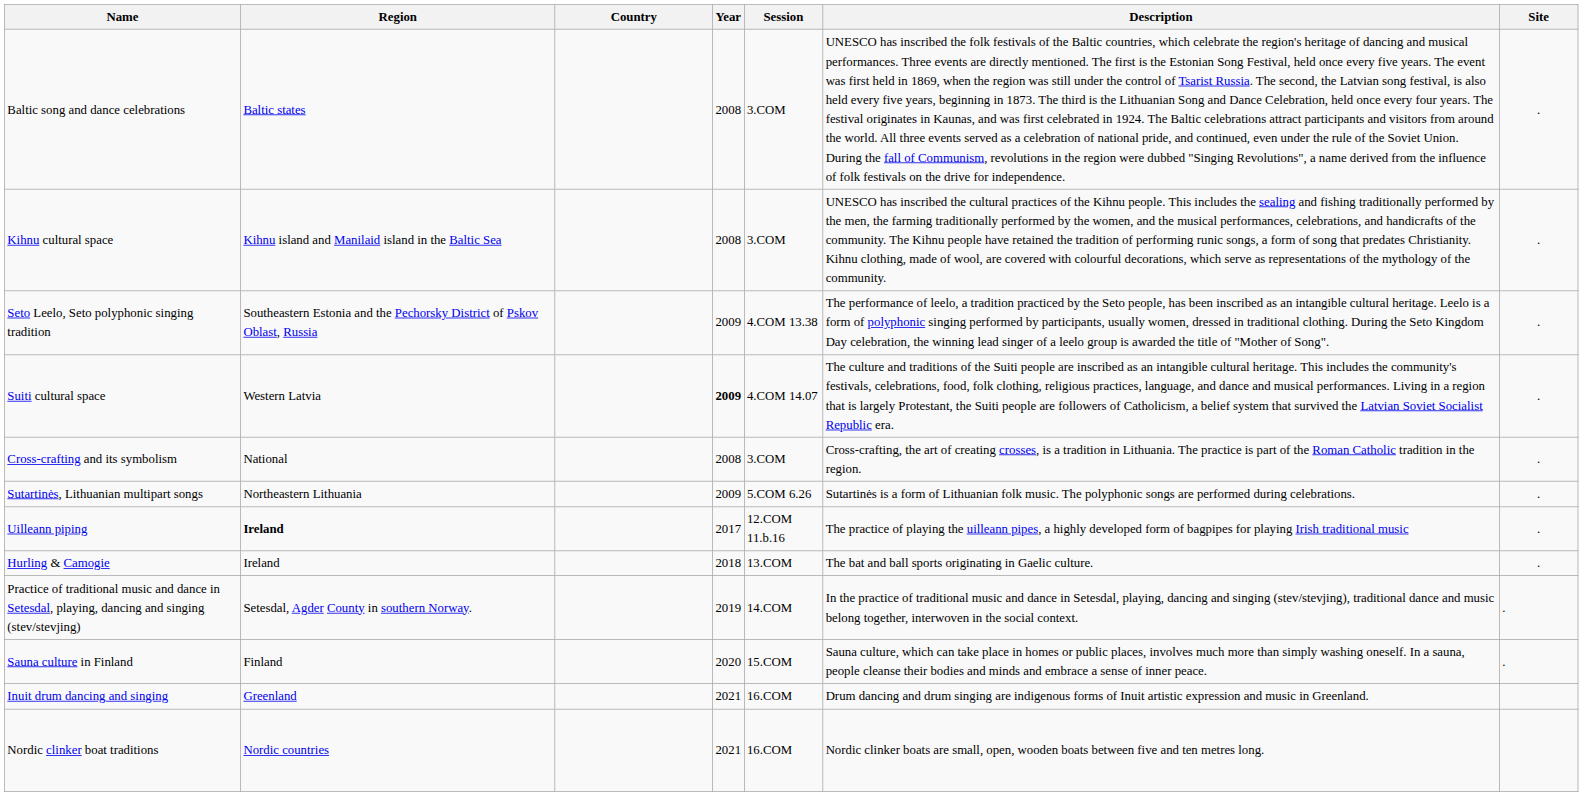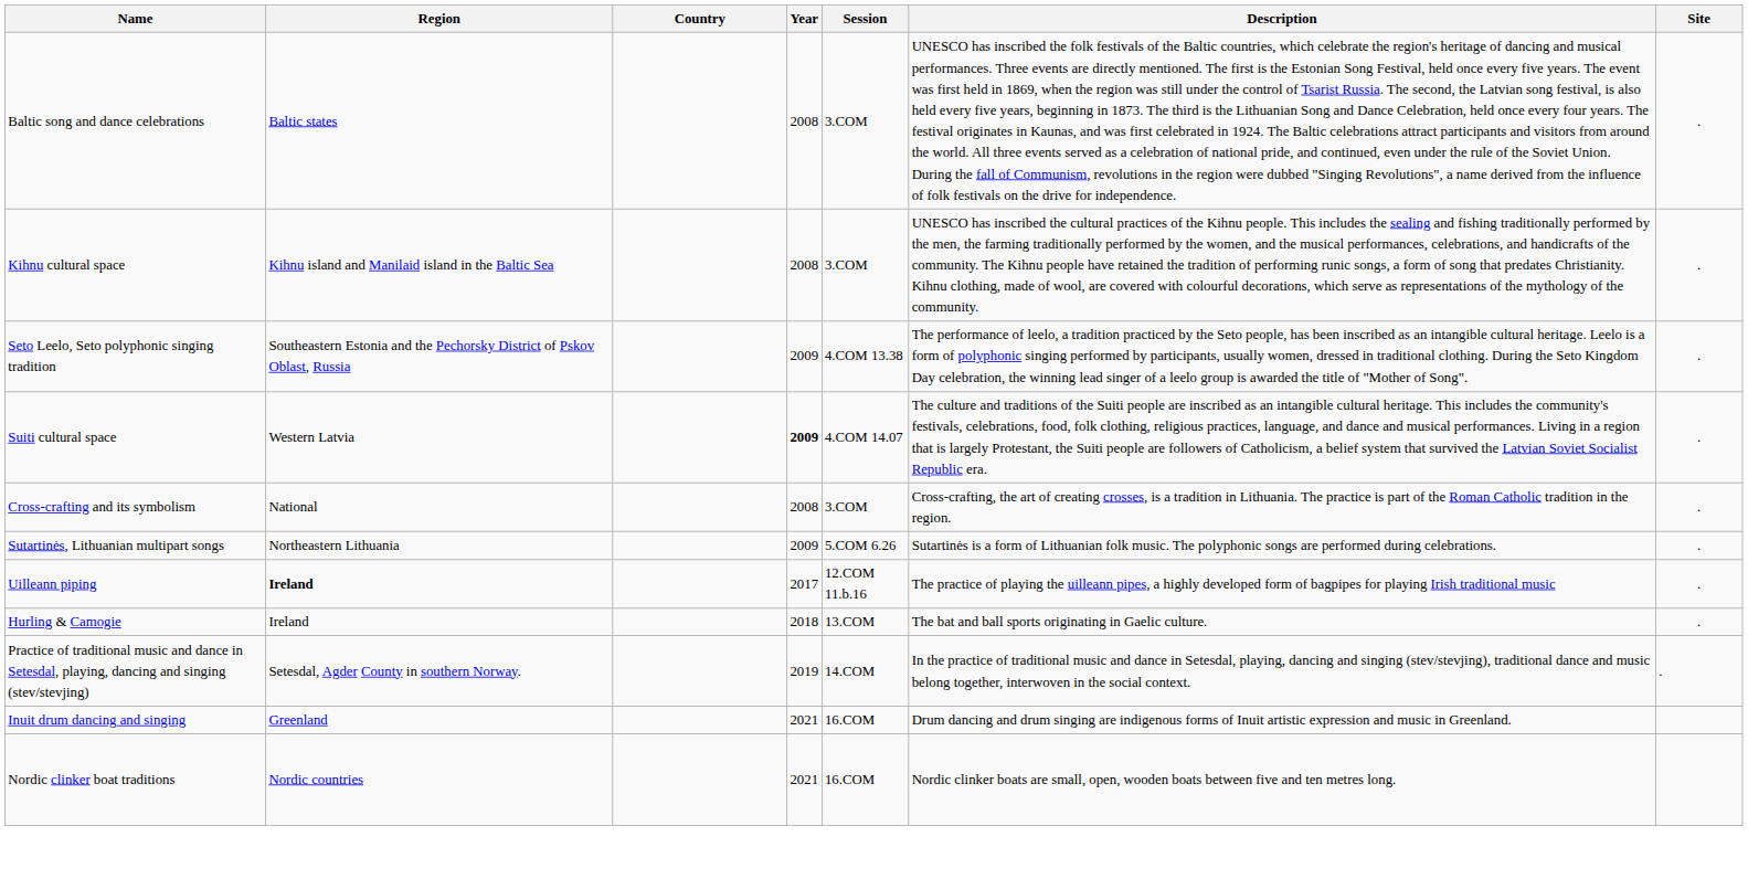- row: Sauna culture in Finland | Finland | 2020 | 15.COM | Sauna culture, which can take place in homes or public places, involves much more than simply washing oneself. In a sauna, people cleanse their bodies and minds and embrace a sense of inner peace. | .
